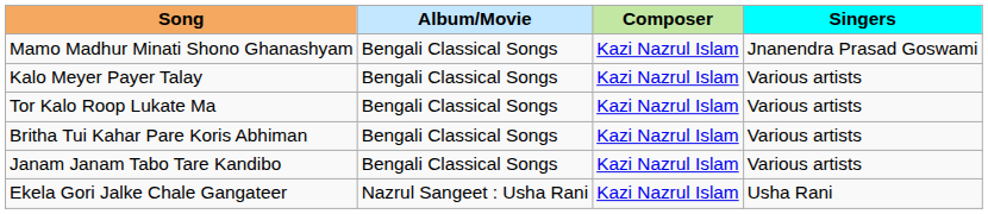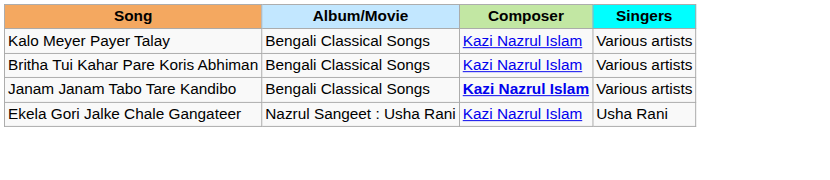- row: Mamo Madhur Minati Shono Ghanashyam | Bengali Classical Songs | Kazi Nazrul Islam | Jnanendra Prasad Goswami
- row: Tor Kalo Roop Lukate Ma | Bengali Classical Songs | Kazi Nazrul Islam | Various artists
Janam Janam Tabo Tare Kandibo | Composer: normal -> bold
